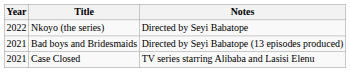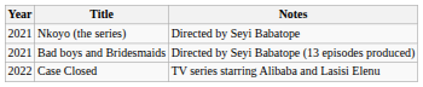Nkoyo (the series) | Year: 2022 -> 2021
Case Closed | Year: 2021 -> 2022
